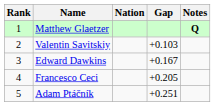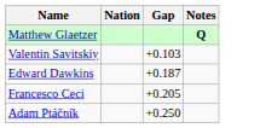- column: Rank | 1 | 2 | 3 | 4 | 5
Edward Dawkins | Gap: +0.167 -> +0.187
Adam Ptáčník | Gap: +0.251 -> +0.250
